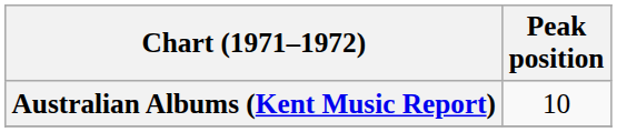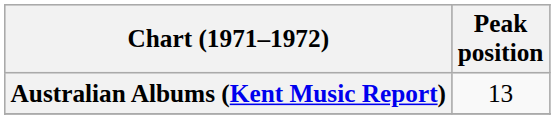Australian Albums (Kent Music Report) | Peak position: 10 -> 13
